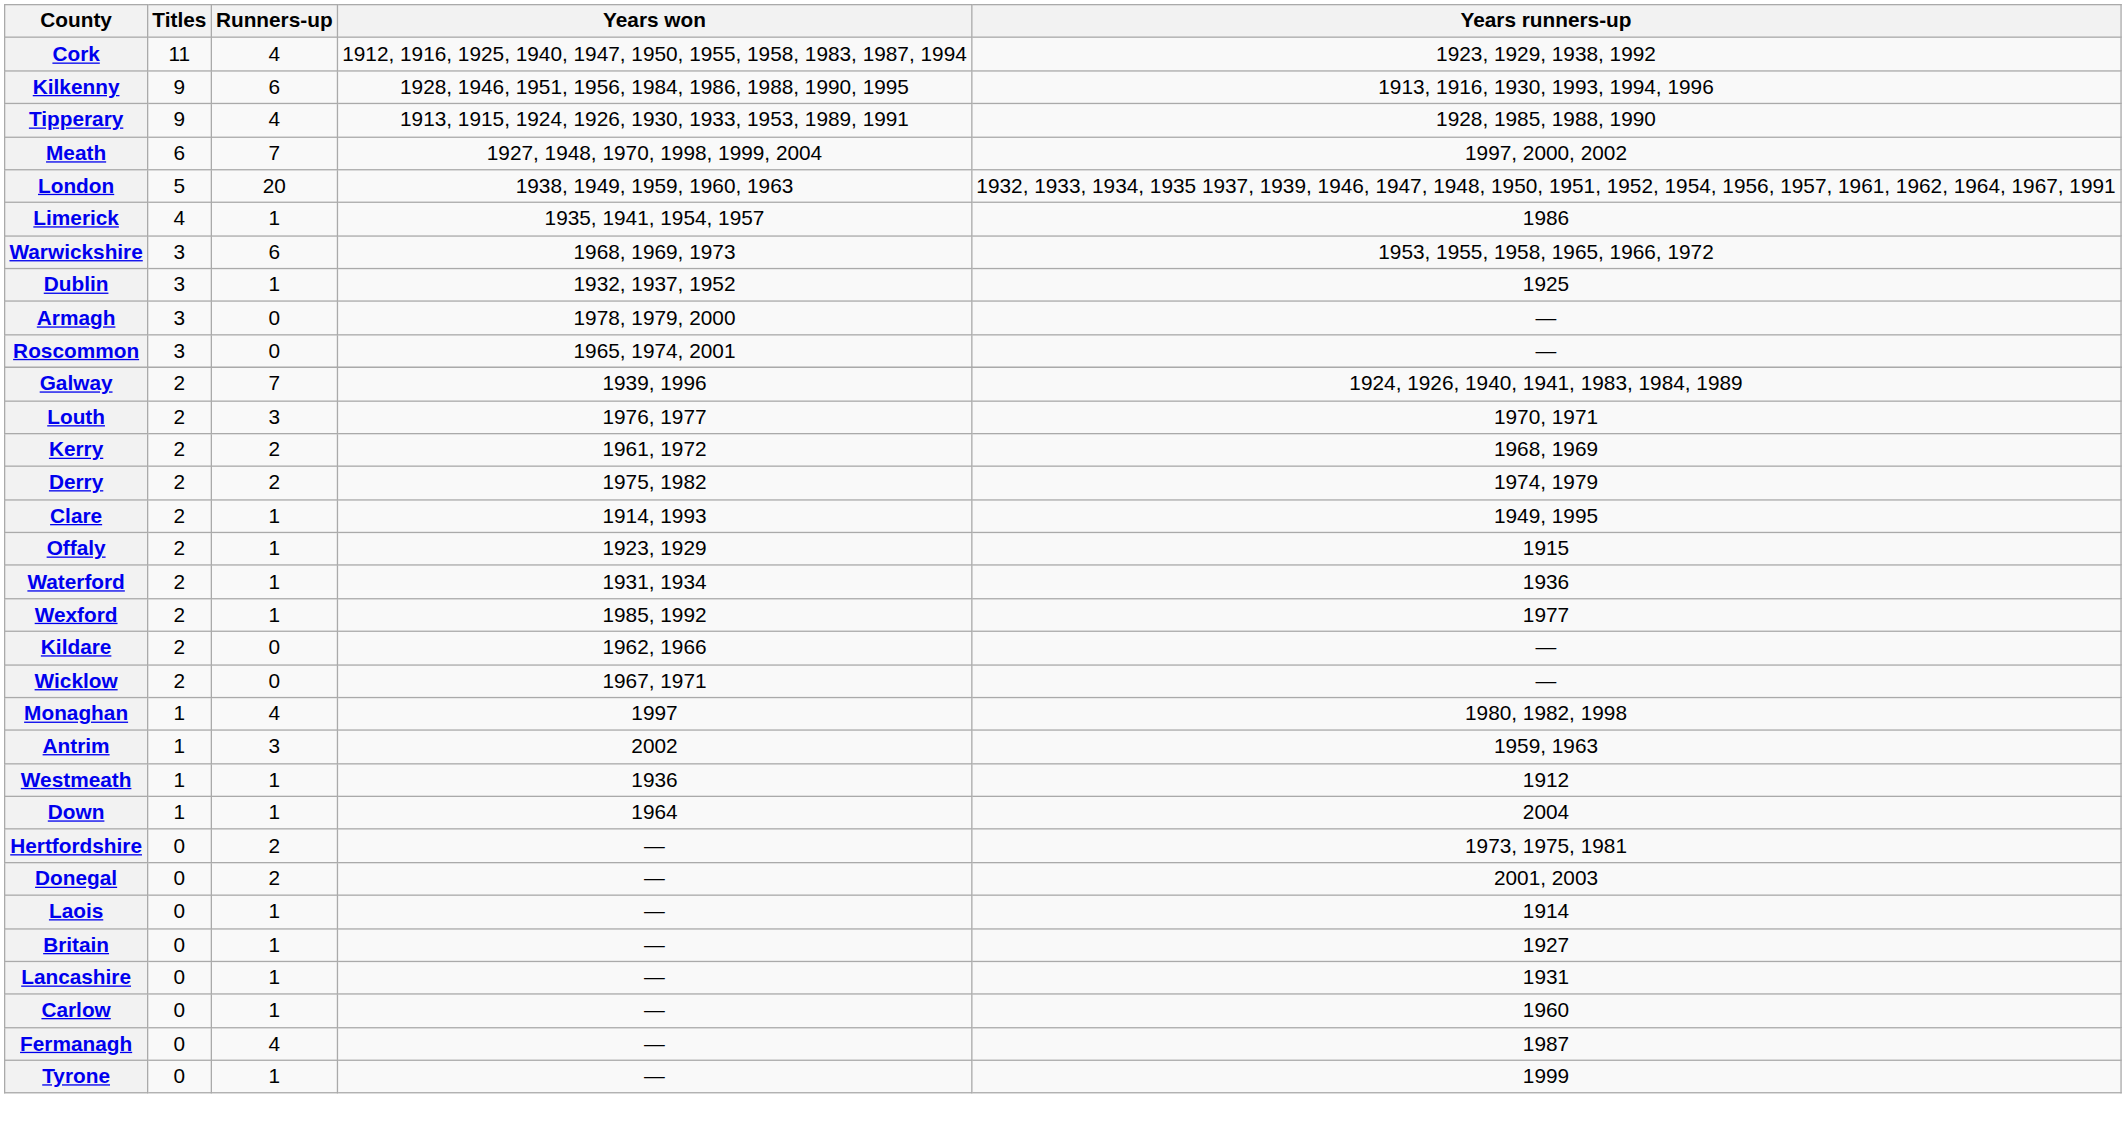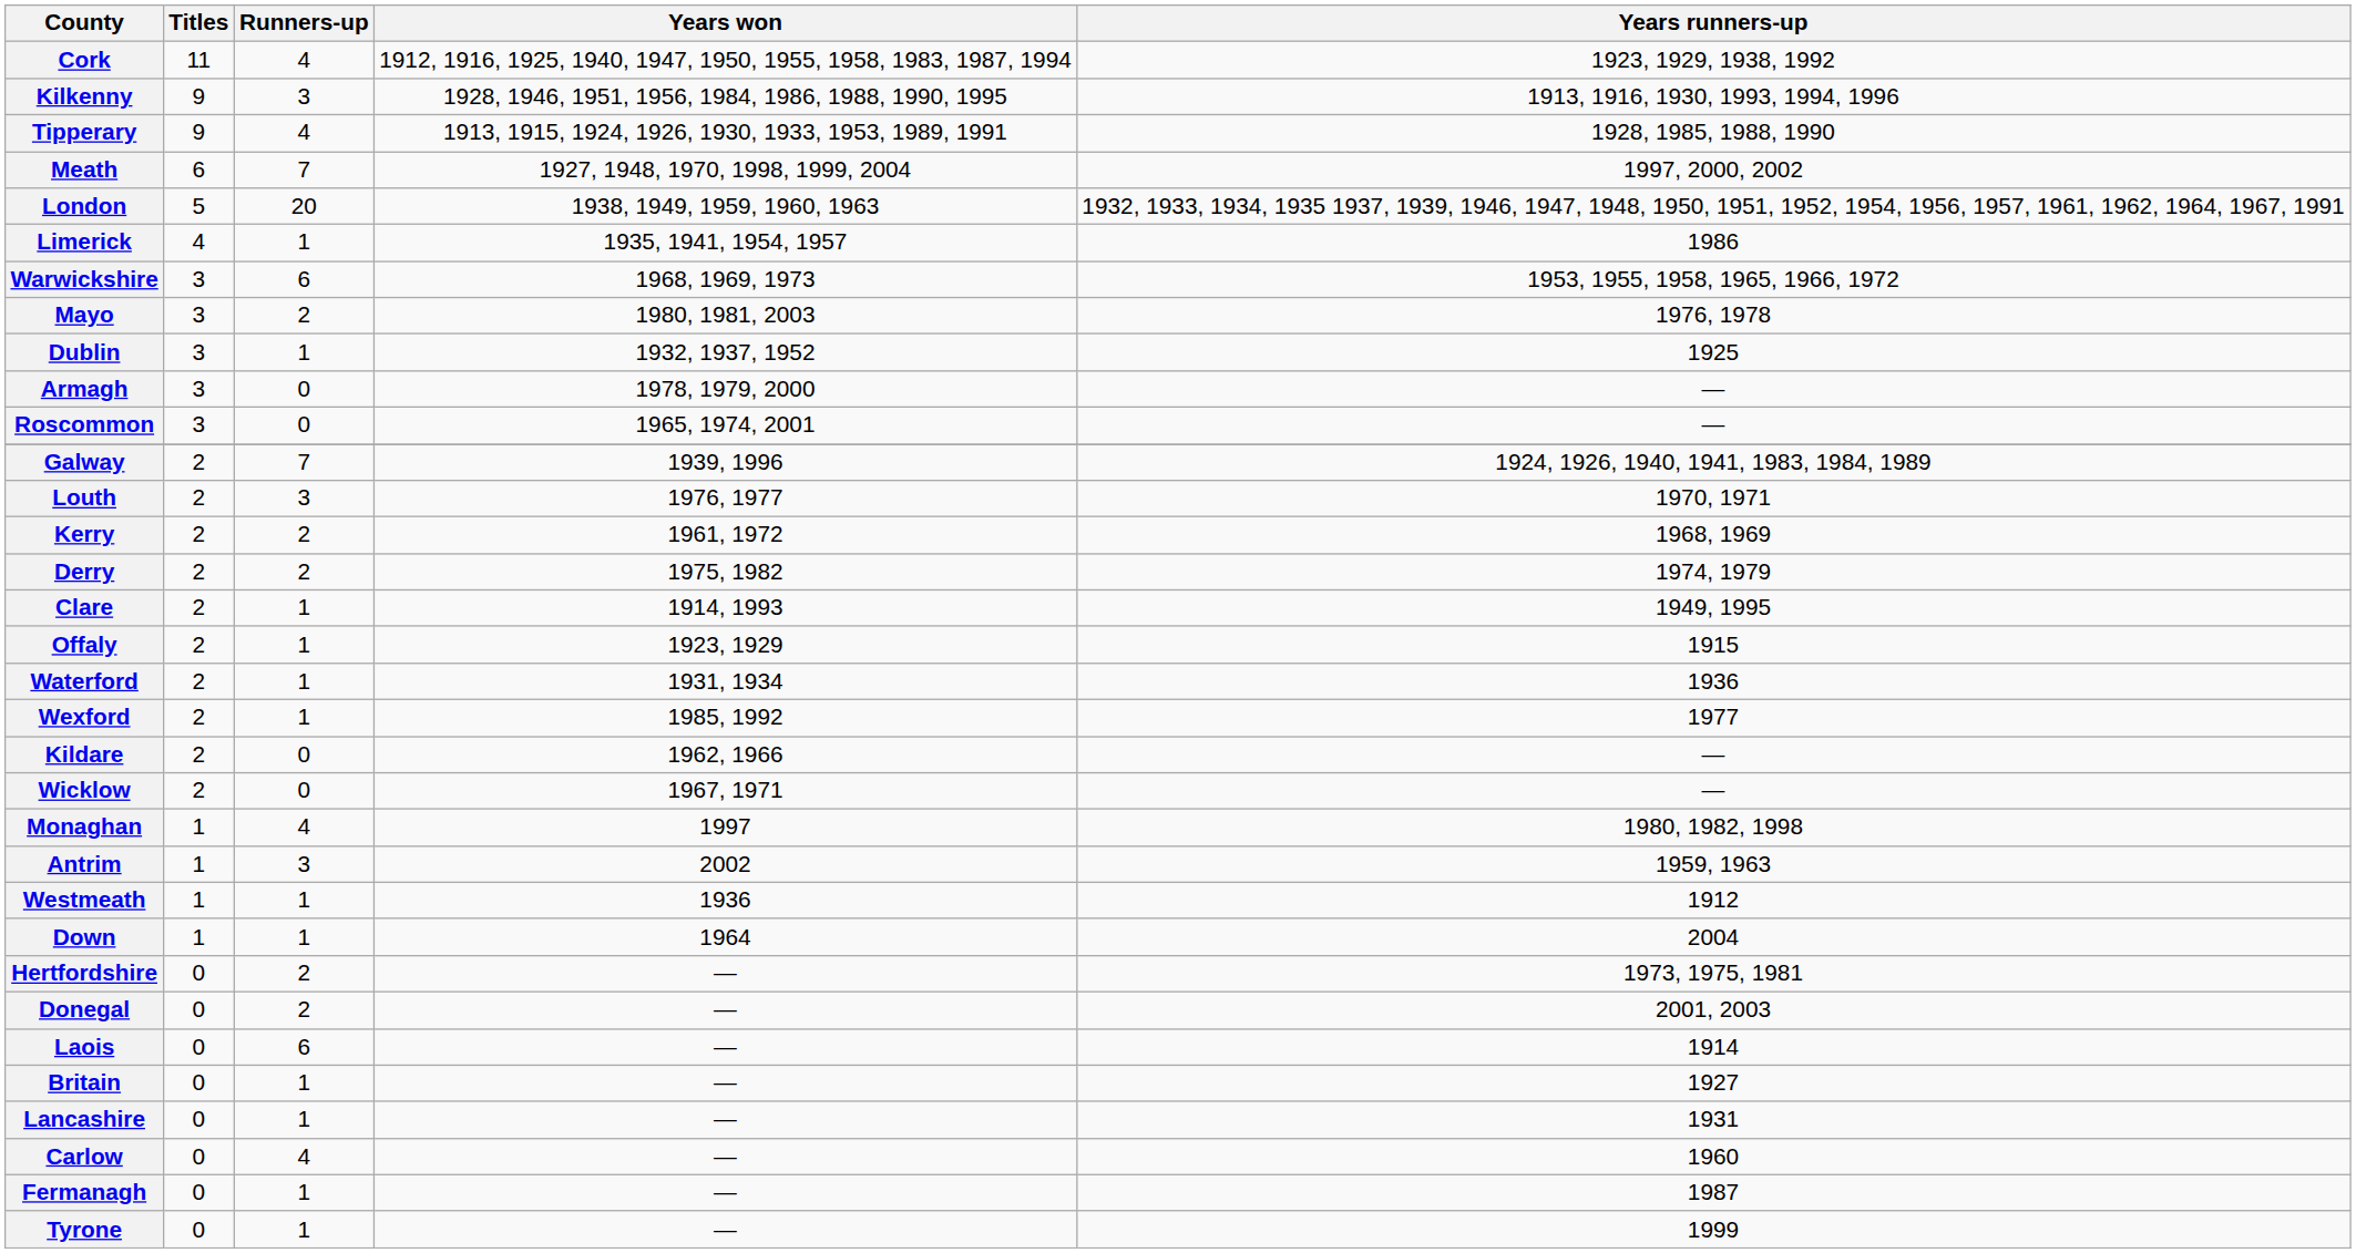Kilkenny | Runners-up: 6 -> 3
+ row: Mayo | 3 | 2 | 1980, 1981, 2003 | 1976, 1978
Laois | Runners-up: 1 -> 6
Carlow | Runners-up: 1 -> 4
Fermanagh | Runners-up: 4 -> 1
